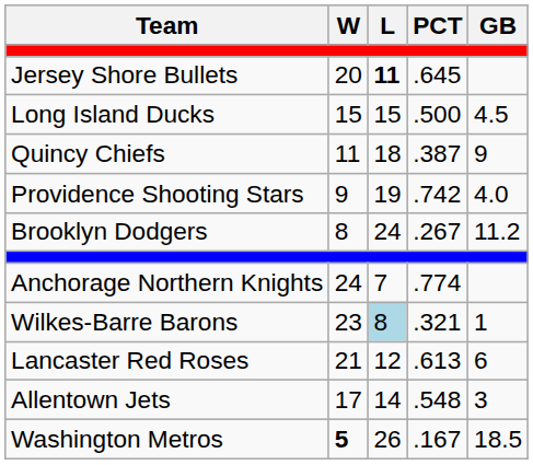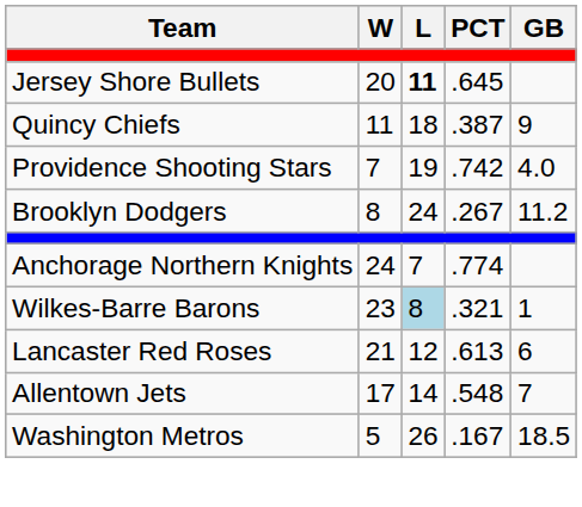- row: Long Island Ducks | 15 | 15 | .500 | 4.5
Providence Shooting Stars | W: 9 -> 7
Allentown Jets | GB: 3 -> 7
Washington Metros | W: bold -> normal
